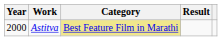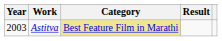Astitva | Year: 2000 -> 2003
